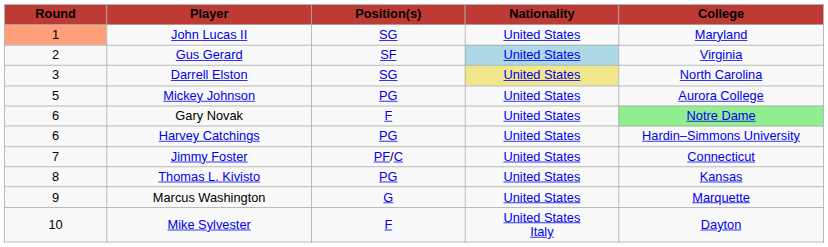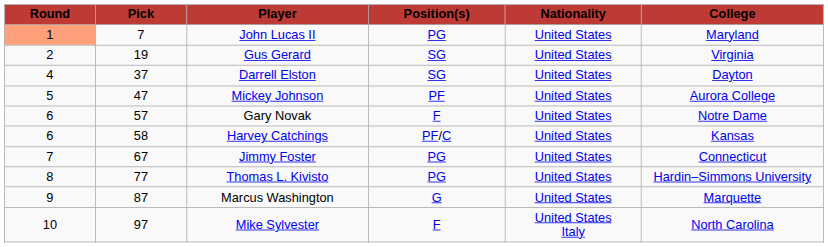+ column: Pick | 7 | 19 | 37 | 47 | 57 | 58 | 67 | 77 | 87 | 97
John Lucas II | Position(s): SG -> PG
Gus Gerard | Position(s): SF -> SG
Gus Gerard | Nationality: lightblue background -> no background
Darrell Elston | Round: 3 -> 4
Darrell Elston | Nationality: khaki background -> no background
Darrell Elston | College: North Carolina -> Dayton
Mickey Johnson | Position(s): PG -> PF
Gary Novak | College: lightgreen background -> no background
Harvey Catchings | Position(s): PG -> PF/C
Harvey Catchings | College: Hardin–Simmons University -> Kansas
Jimmy Foster | Position(s): PF/C -> PG
Thomas L. Kivisto | College: Kansas -> Hardin–Simmons University
Mike Sylvester | College: Dayton -> North Carolina
